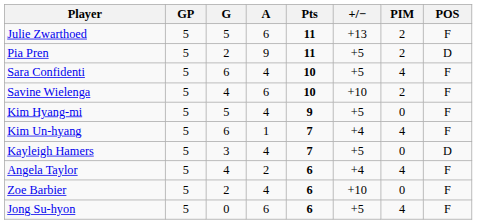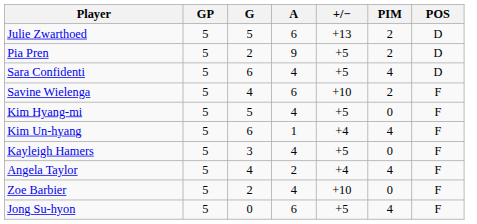- column: Pts | 11 | 11 | 10 | 10 | 9 | 7 | 7 | 6 | 6 | 6
Julie Zwarthoed | POS: F -> D
Sara Confidenti | POS: F -> D
Kayleigh Hamers | POS: D -> F
